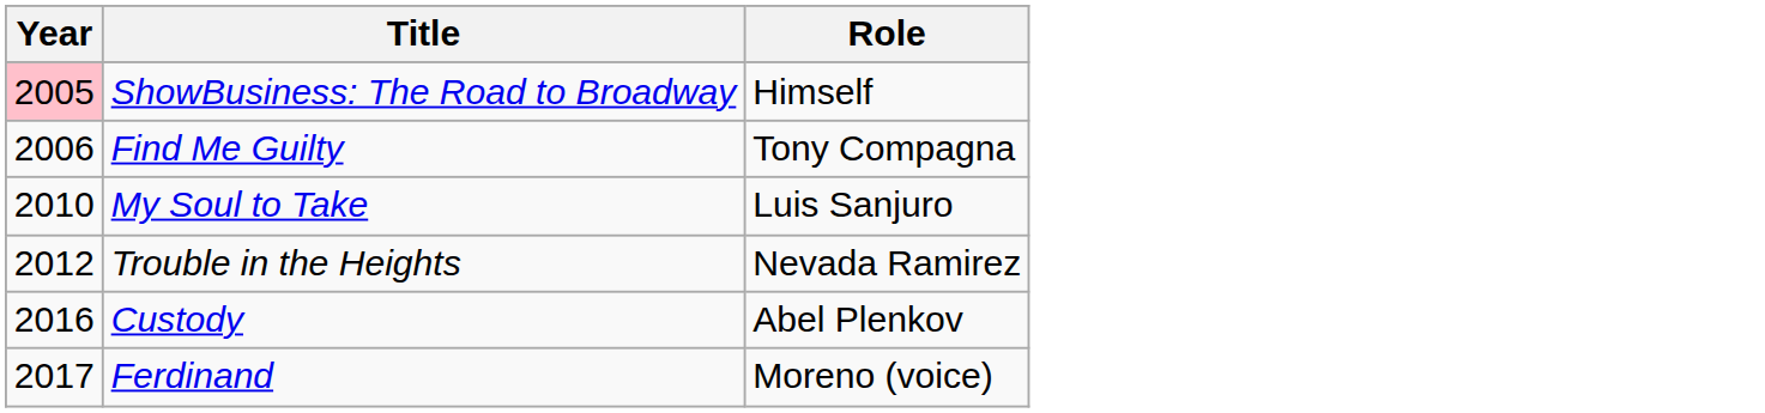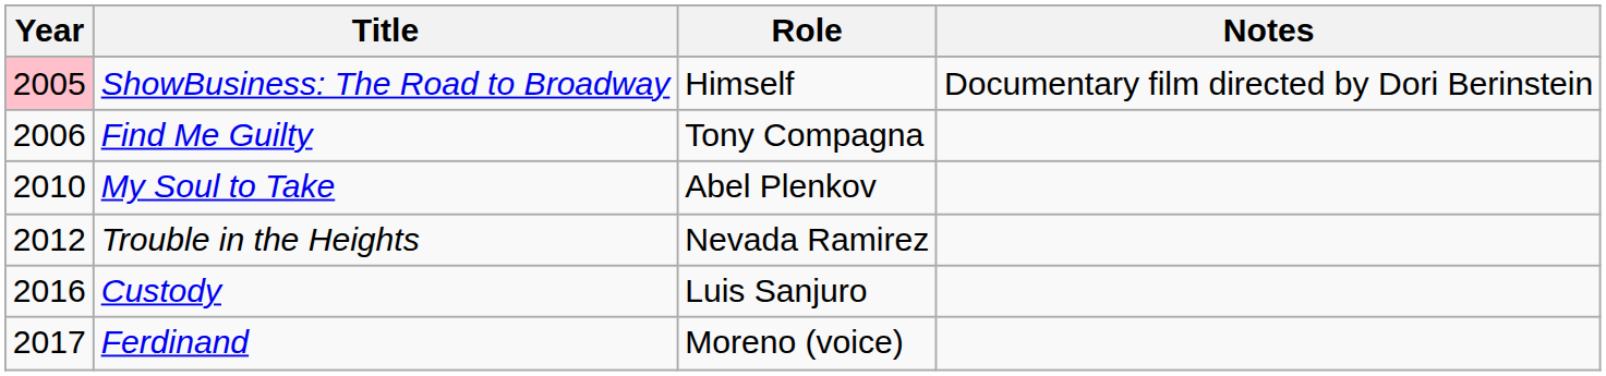+ column: Notes | Documentary film directed by Dori Berinstein
My Soul to Take | Role: Luis Sanjuro -> Abel Plenkov
Custody | Role: Abel Plenkov -> Luis Sanjuro
